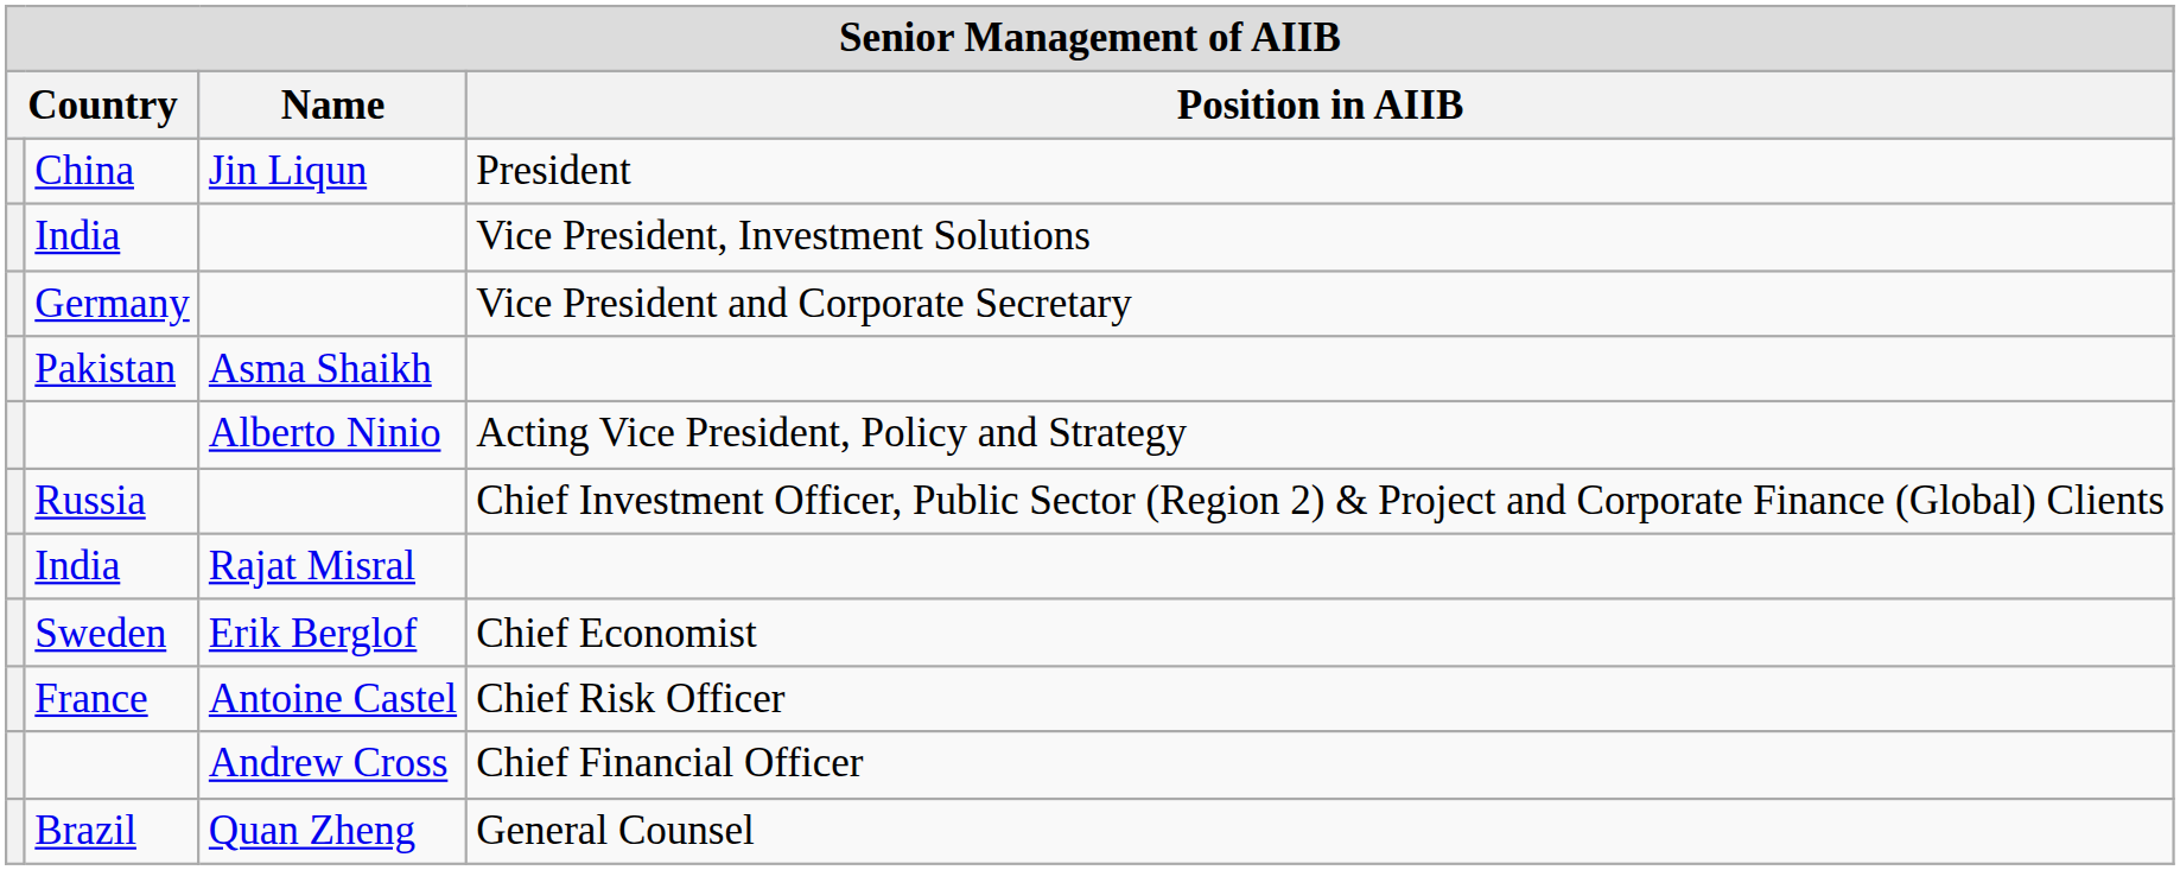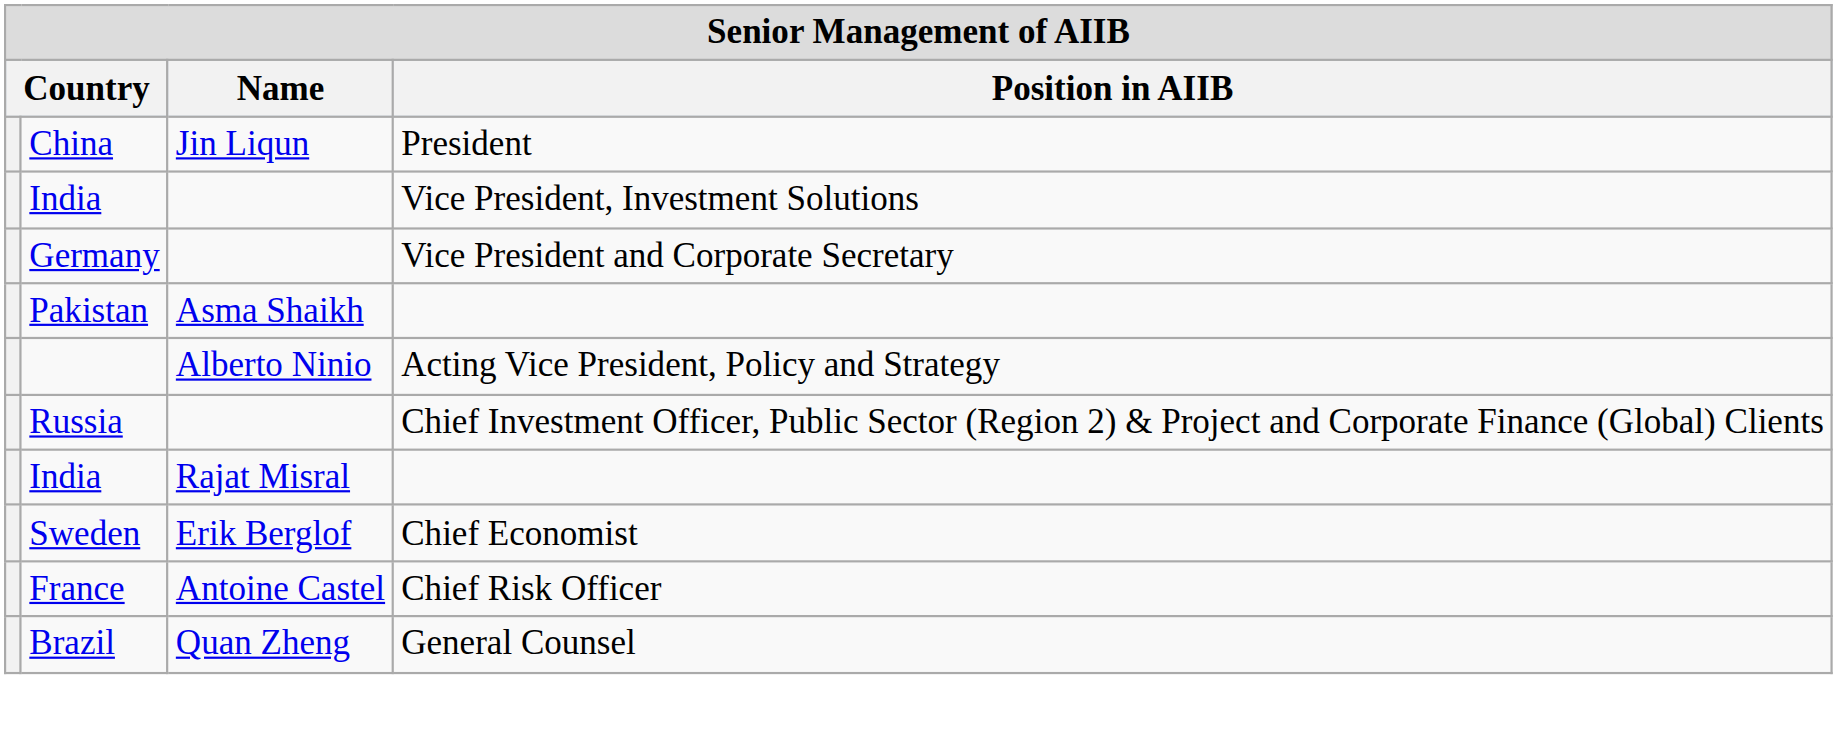- row: Andrew Cross | Chief Financial Officer
